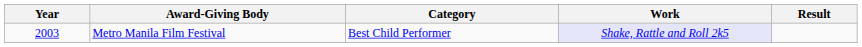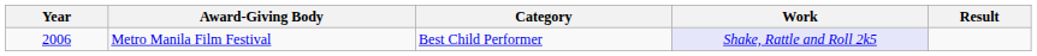Metro Manila Film Festival | Year: 2003 -> 2006
